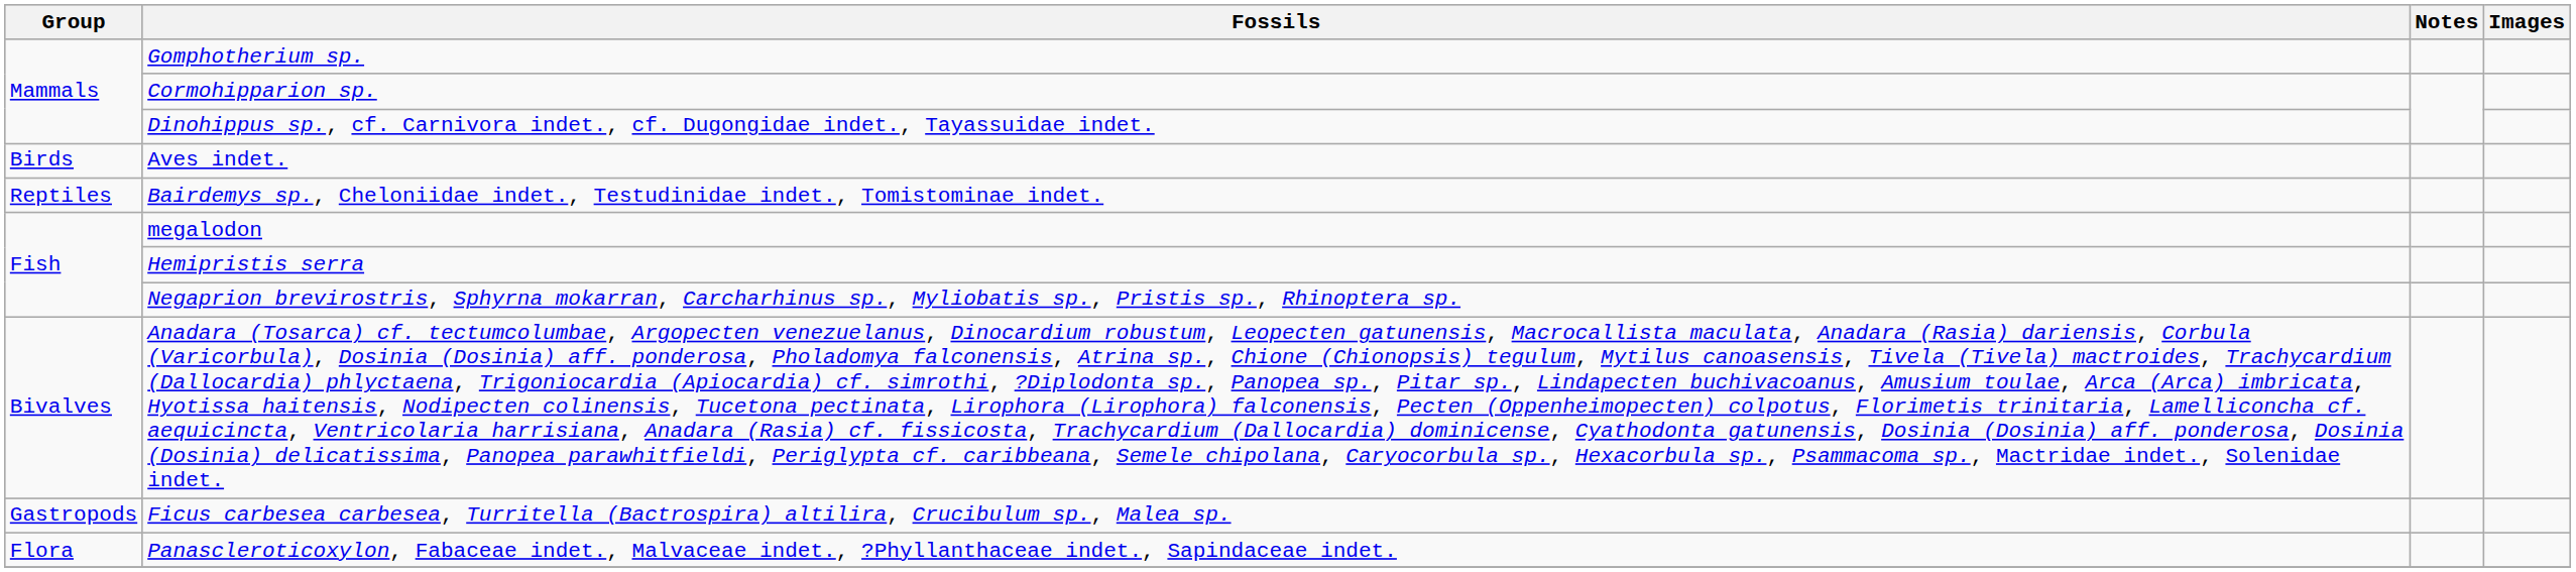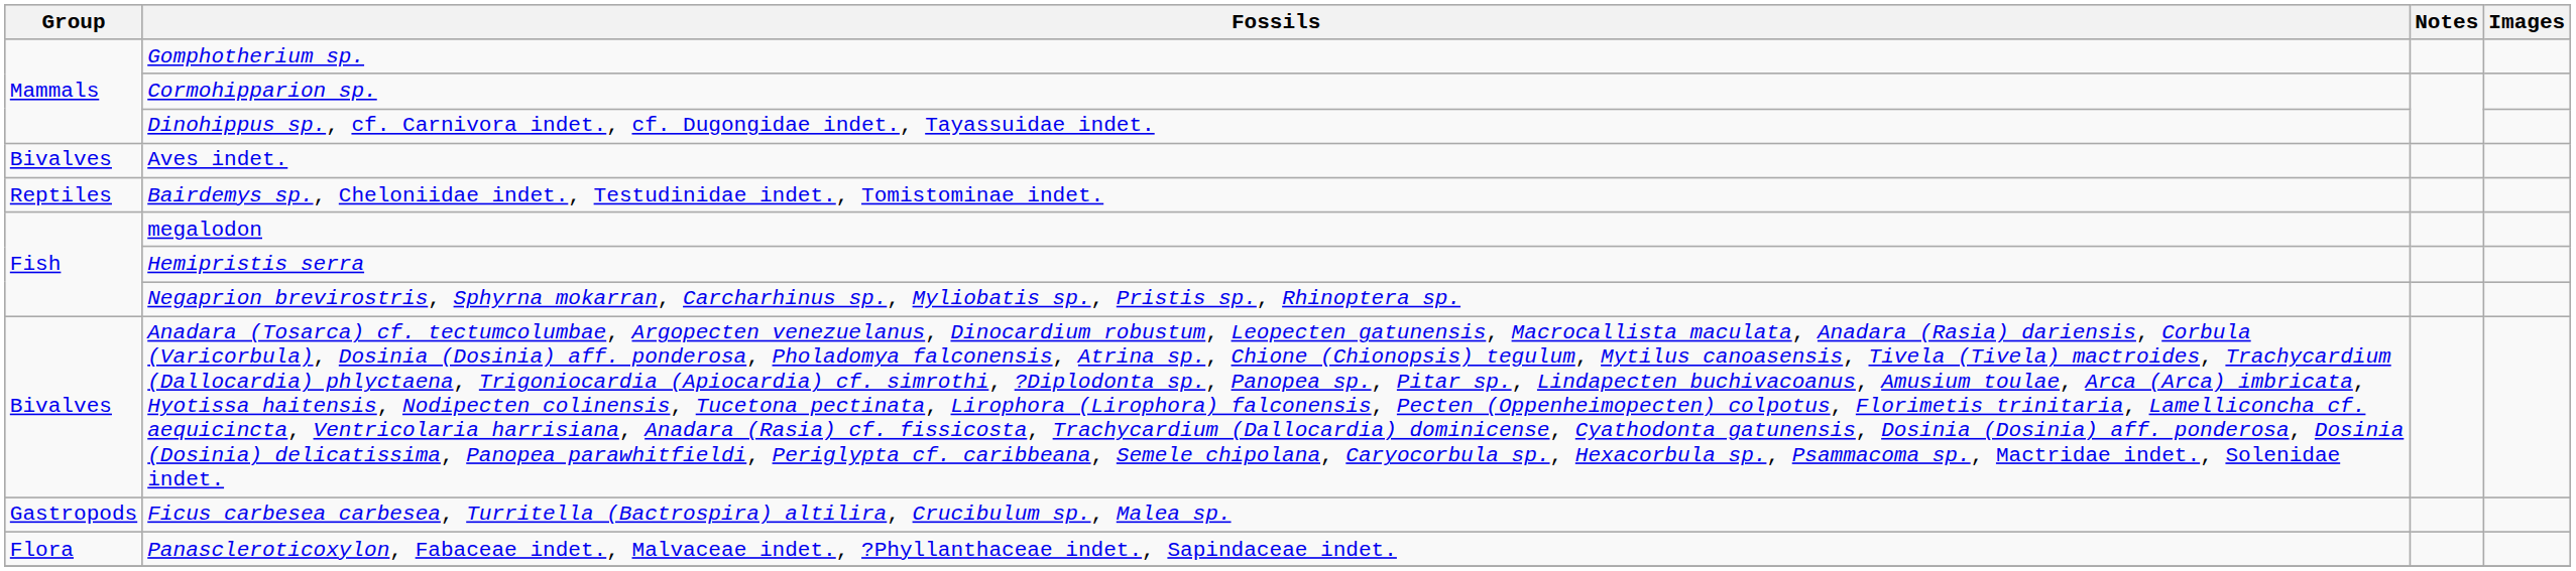Aves indet. | Group: Birds -> Bivalves
